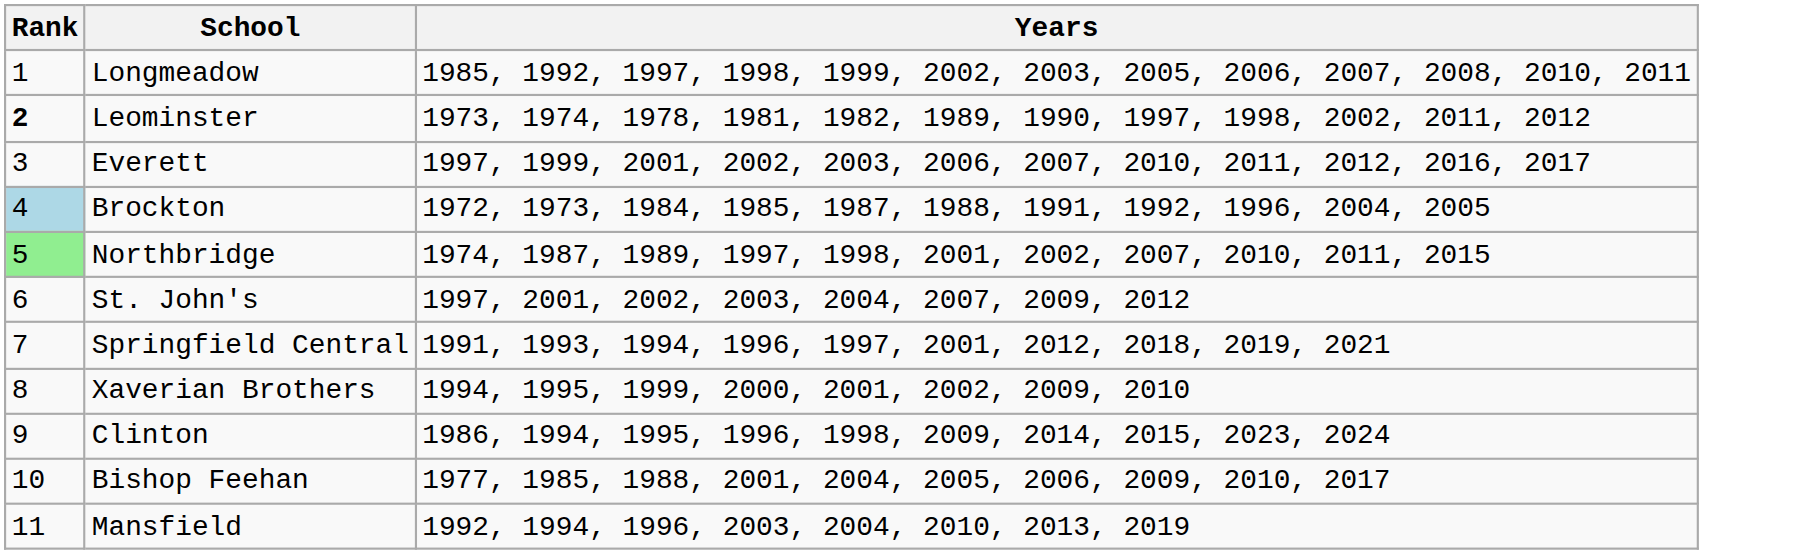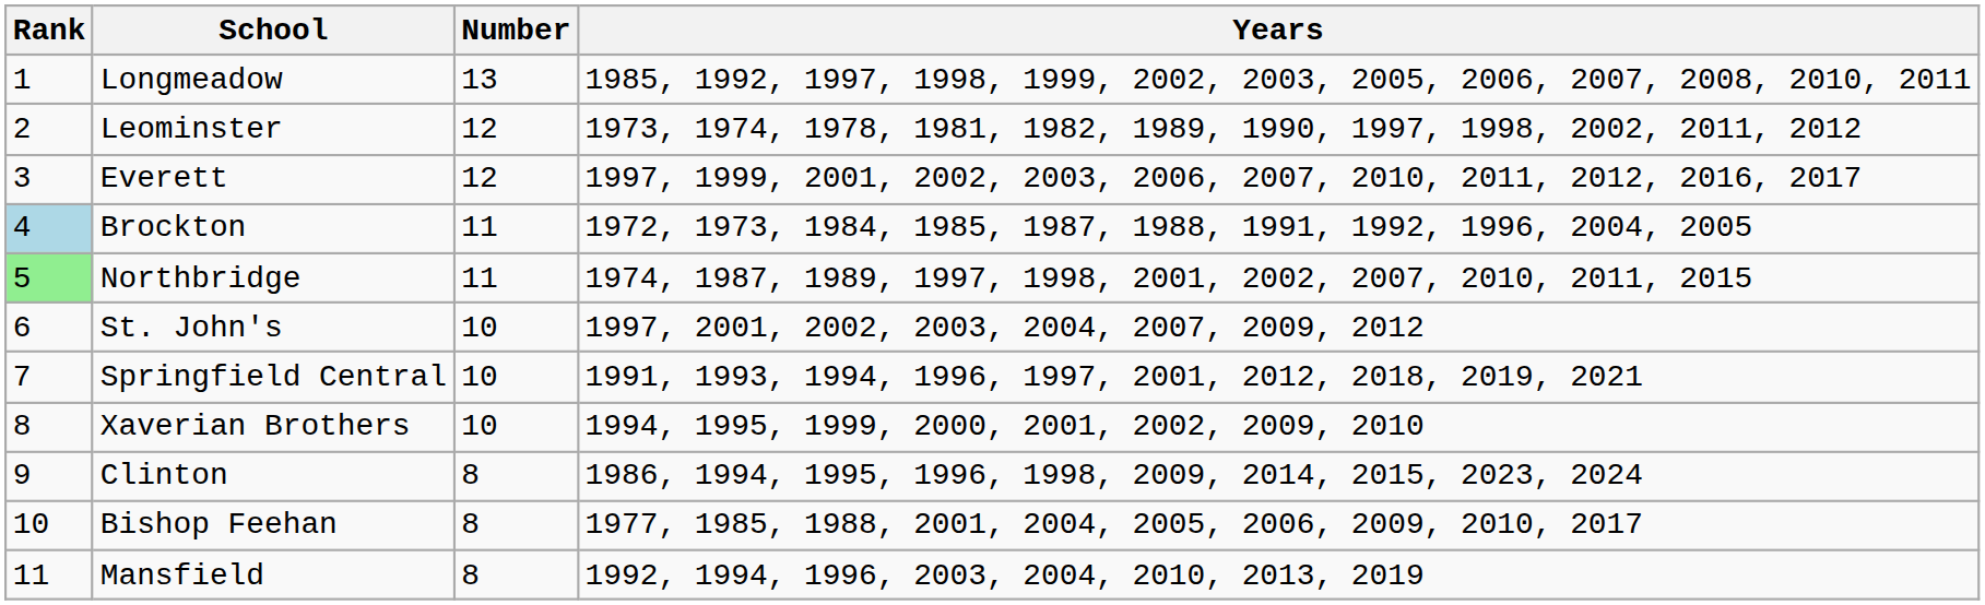+ column: Number | 13 | 12 | 12 | 11 | 11 | 10 | 10 | 10 | 8 | 8 | 8
Leominster | Rank: bold -> normal
